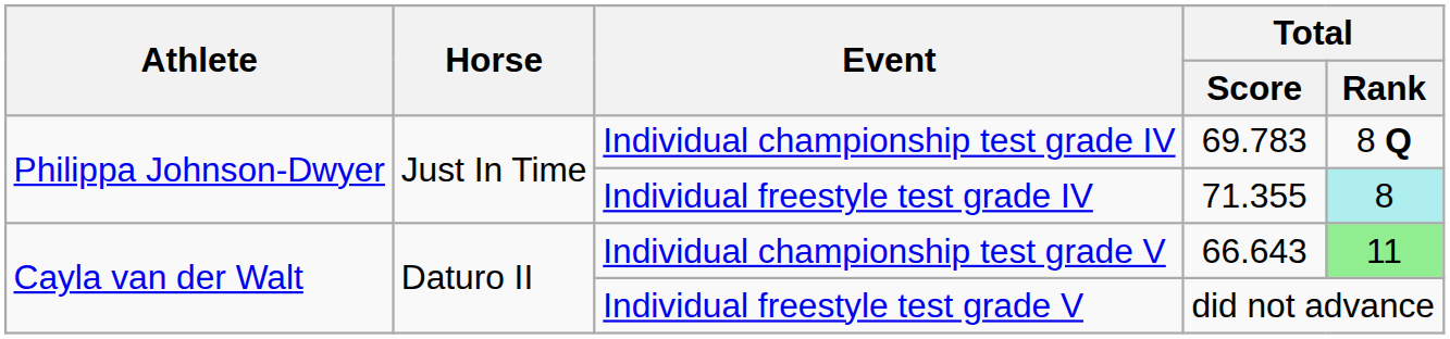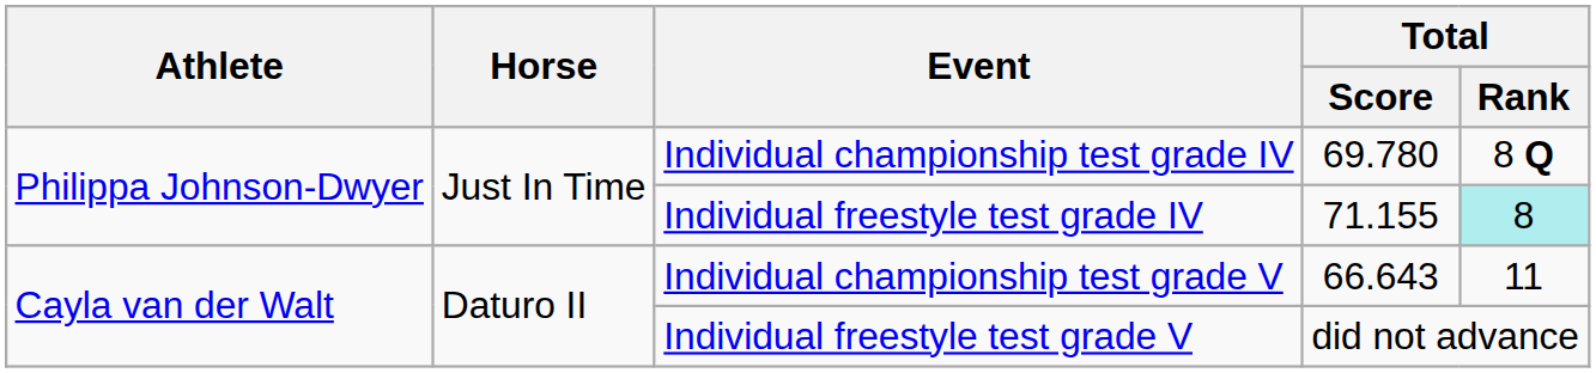Individual championship test grade IV | Total / Score: 69.783 -> 69.780
Individual freestyle test grade IV | Total / Score: 71.355 -> 71.155
Individual championship test grade V | Total / Rank: lightgreen background -> no background
